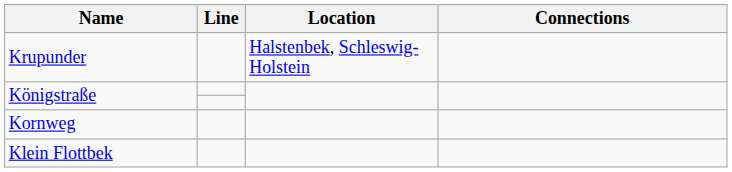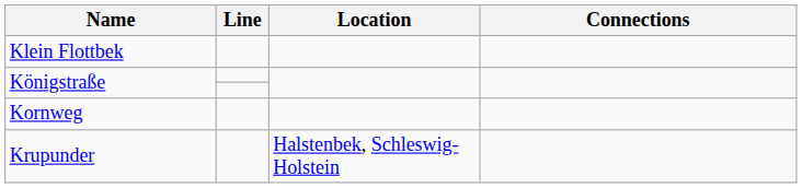rows swapped: Klein Flottbek <-> Krupunder
